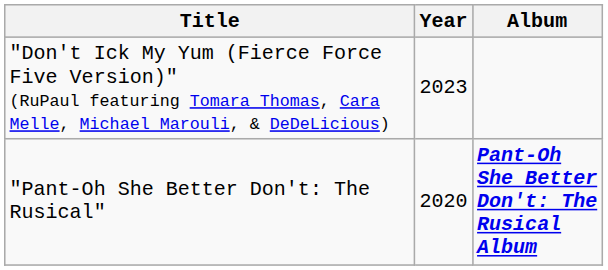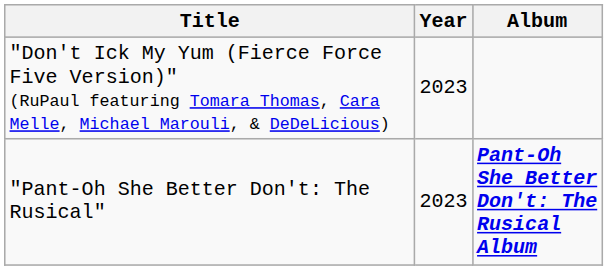"Pant-Oh She Better Don't: The Rusical" | Year: 2020 -> 2023
